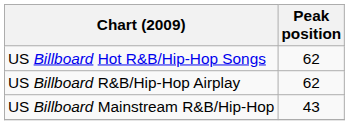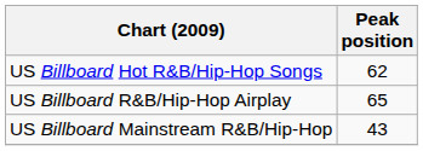US Billboard R&B/Hip-Hop Airplay | Peak position: 62 -> 65
